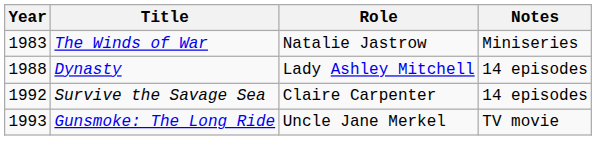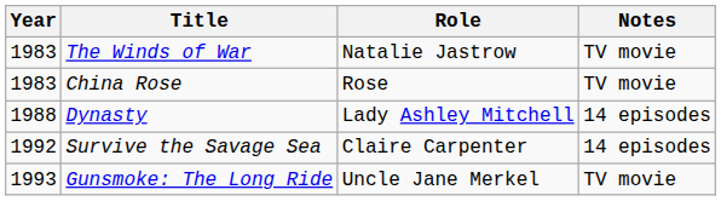The Winds of War | Notes: Miniseries -> TV movie
+ row: 1983 | China Rose | Rose | TV movie
